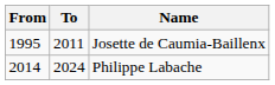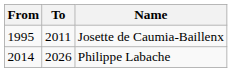Philippe Labache | To: 2024 -> 2026
